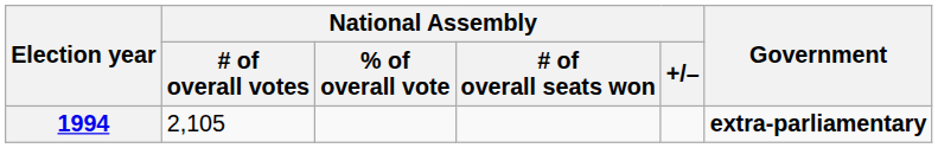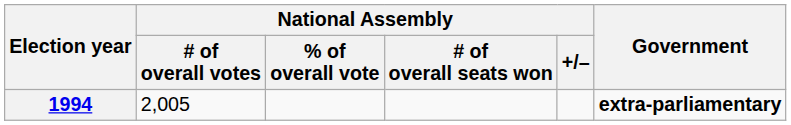1994 | National Assembly / # of overall votes: 2,105 -> 2,005
